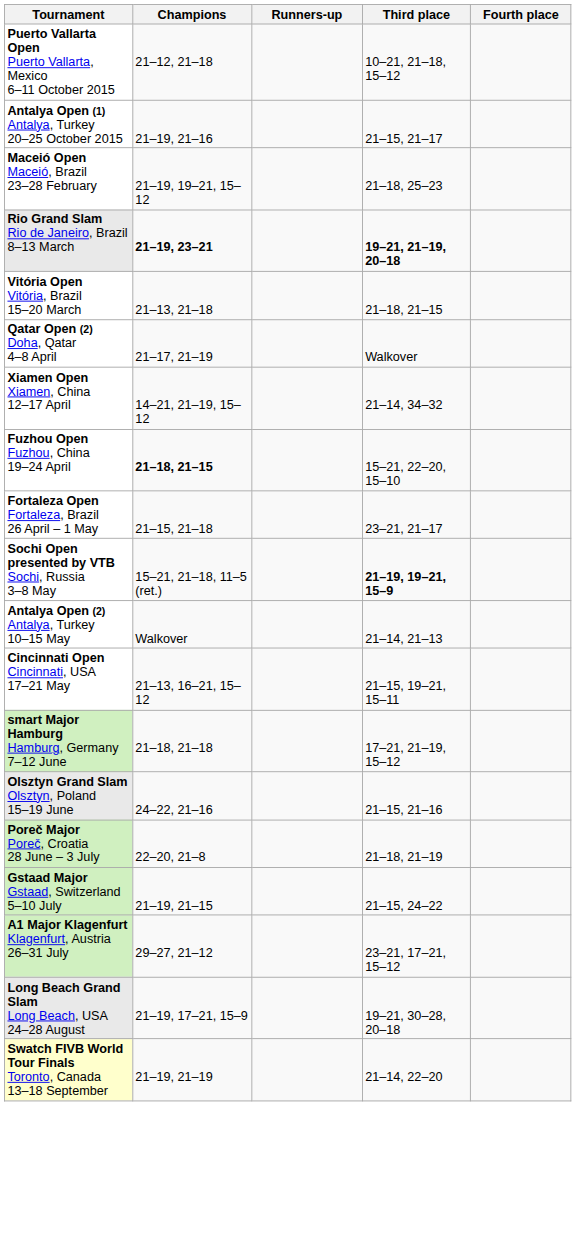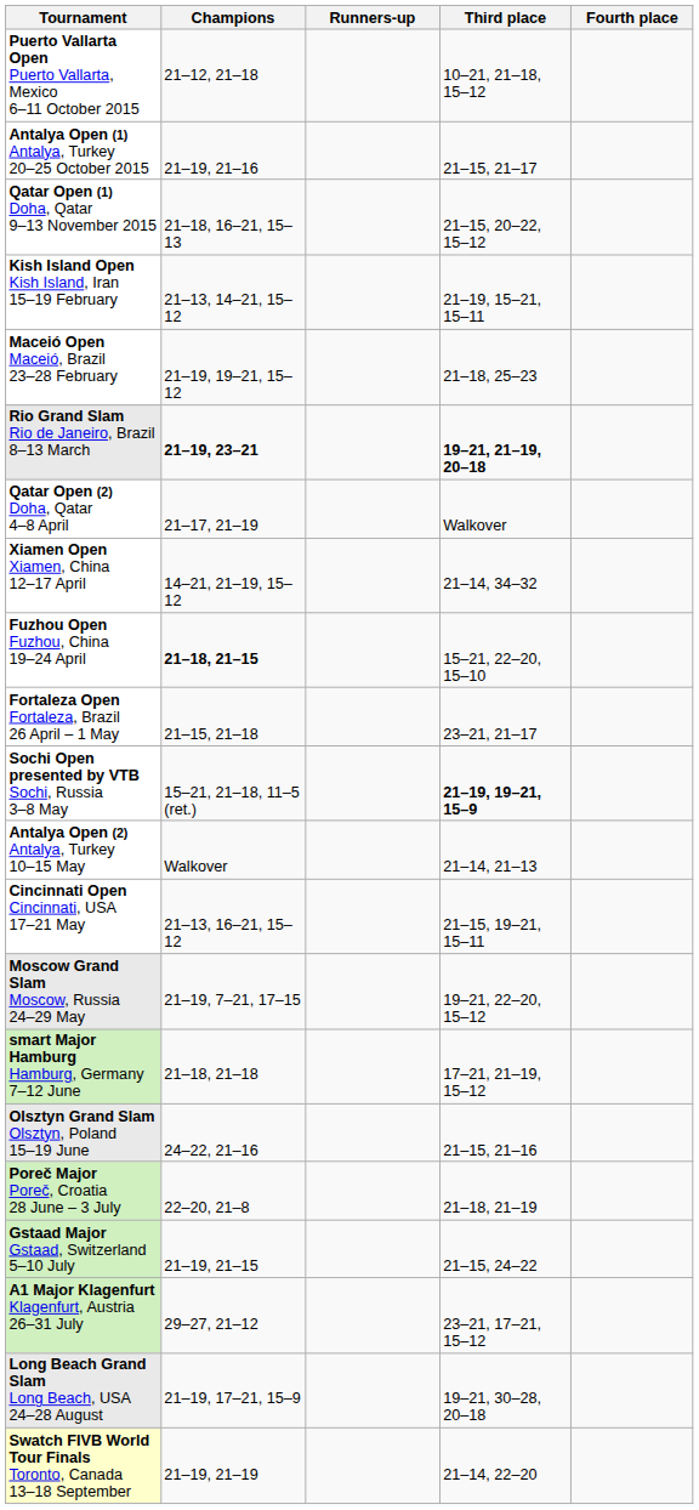+ row: Qatar Open (1) Doha, Qatar 9–13 November 2015 | 21–18, 16–21, 15–13 | 21–15, 20–22, 15–12
+ row: Kish Island Open Kish Island, Iran 15–19 February | 21–13, 14–21, 15–12 | 21–19, 15–21, 15–11
- row: Vitória Open Vitória, Brazil 15–20 March | 21–13, 21–18 | 21–18, 21–15
+ row: Moscow Grand Slam Moscow, Russia 24–29 May | 21–19, 7–21, 17–15 | 19–21, 22–20, 15–12
